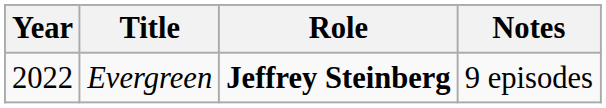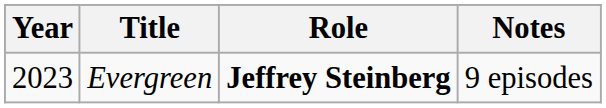Evergreen | Year: 2022 -> 2023
